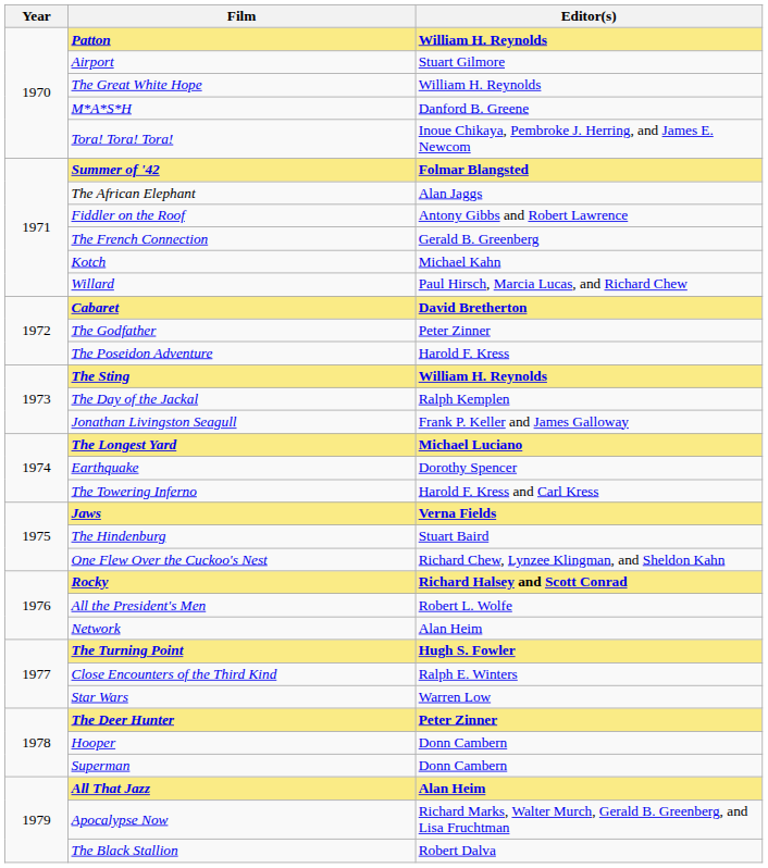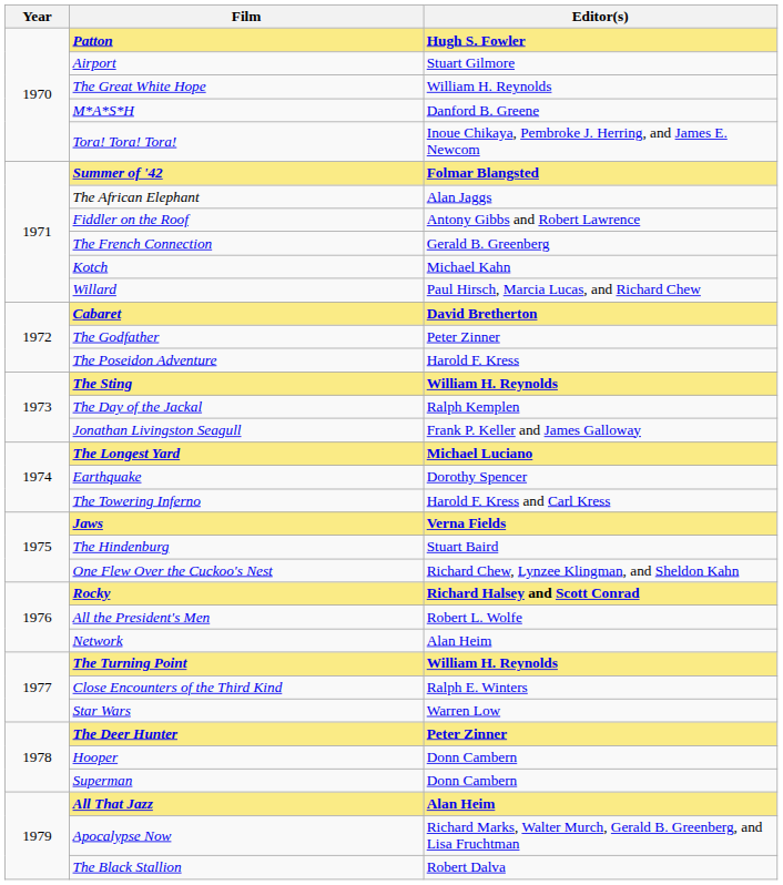Patton | Editor(s): William H. Reynolds -> Hugh S. Fowler
The Turning Point | Editor(s): Hugh S. Fowler -> William H. Reynolds
